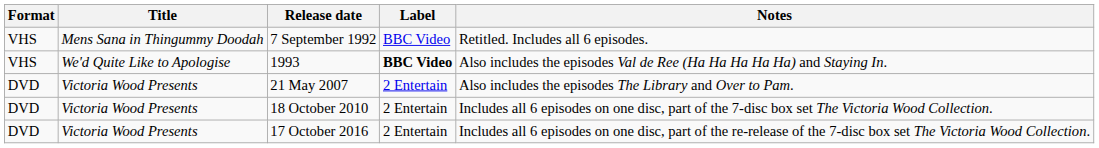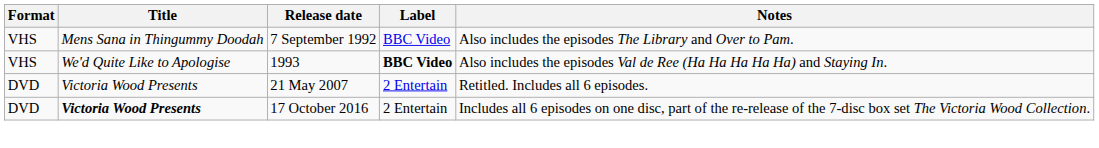7 September 1992 | Notes: Retitled. Includes all 6 episodes. -> Also includes the episodes The Library and Over to Pam.
21 May 2007 | Notes: Also includes the episodes The Library and Over to Pam. -> Retitled. Includes all 6 episodes.
- row: DVD | Victoria Wood Presents | 18 October 2010 | 2 Entertain | Includes all 6 episodes on one disc, part of the 7-disc box set The Victoria Wood Collection.
17 October 2016 | Title: normal -> bold
